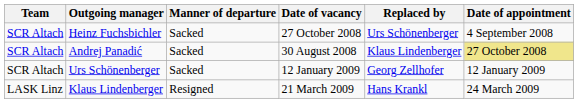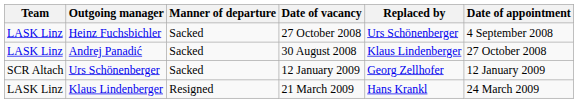Heinz Fuchsbichler | Team: SCR Altach -> LASK Linz
Andrej Panadić | Team: SCR Altach -> LASK Linz
Andrej Panadić | Date of appointment: khaki background -> no background
